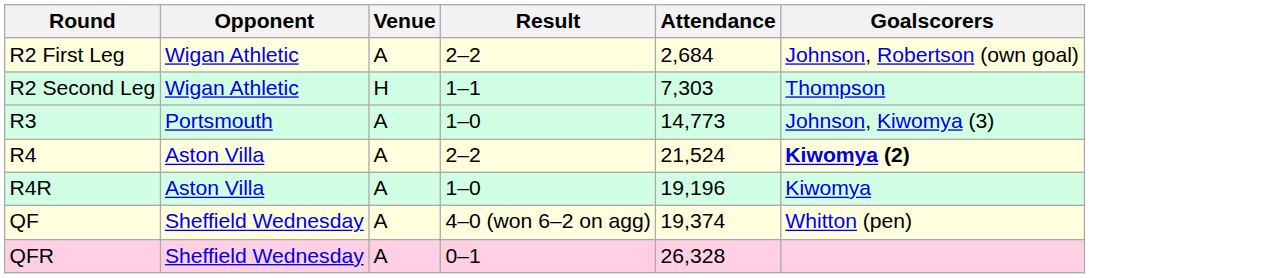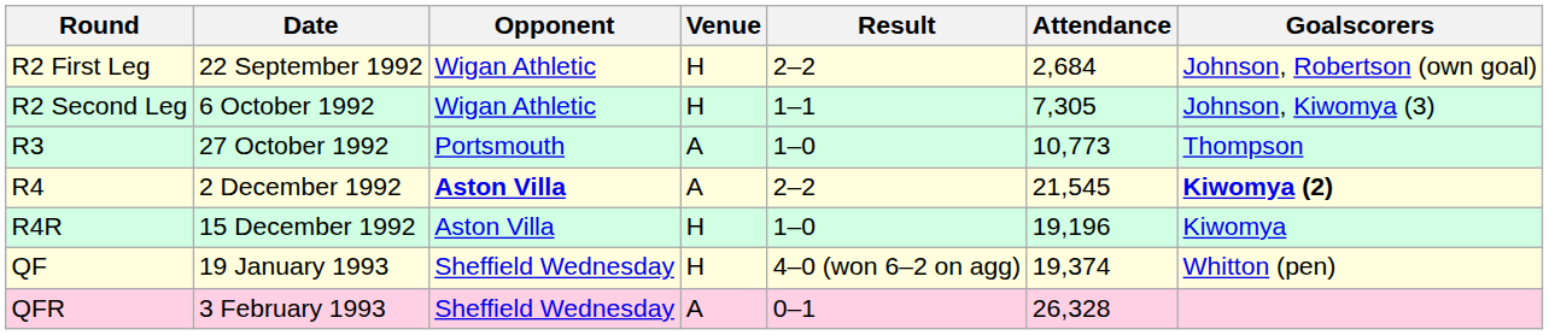+ column: Date | 22 September 1992 | 6 October 1992 | 27 October 1992 | 2 December 1992 | 15 December 1992 | 19 January 1993 | 3 February 1993
R2 First Leg | Venue: A -> H
R2 Second Leg | Attendance: 7,303 -> 7,305
R2 Second Leg | Goalscorers: Thompson -> Johnson, Kiwomya (3)
R3 | Attendance: 14,773 -> 10,773
R3 | Goalscorers: Johnson, Kiwomya (3) -> Thompson
R4 | Opponent: normal -> bold
R4 | Attendance: 21,524 -> 21,545
R4R | Venue: A -> H
QF | Venue: A -> H
